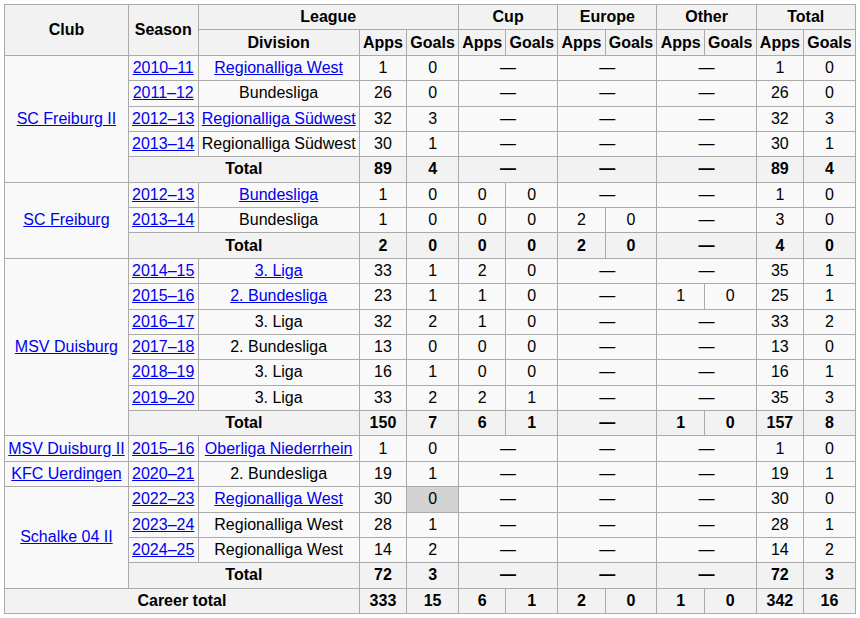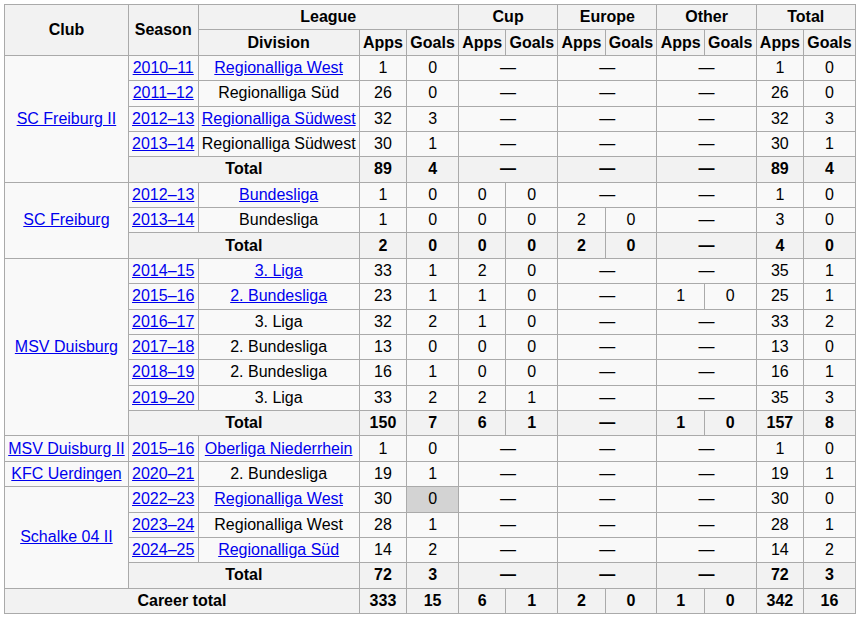2011–12 | League / Division: Bundesliga -> Regionalliga Süd
2018–19 | League / Division: 3. Liga -> 2. Bundesliga
2024–25 | League / Division: Regionalliga West -> Regionalliga Süd
